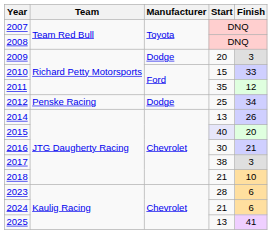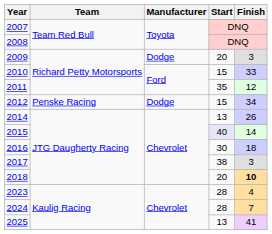2012 | Start: 25 -> 15
2015 | Finish: 20 -> 14
2016 | Finish: 21 -> 18
2018 | Start: 21 -> 20
2018 | Finish: normal -> bold
2023 | Finish: 6 -> 4
2024 | Start: 21 -> 28
2024 | Finish: 6 -> 7
